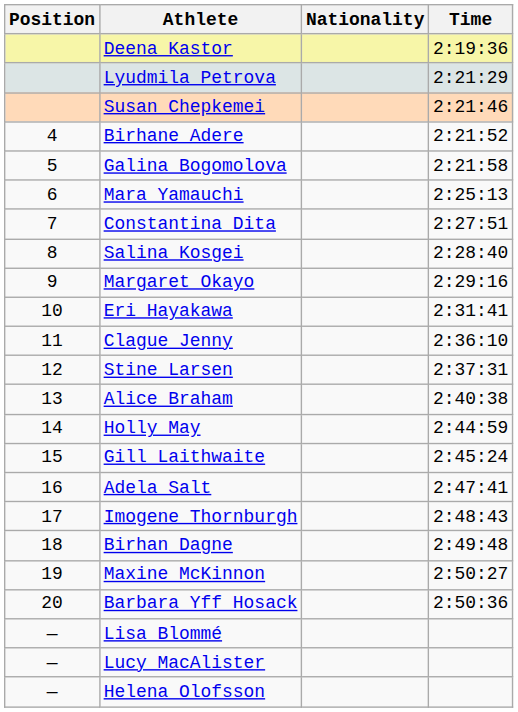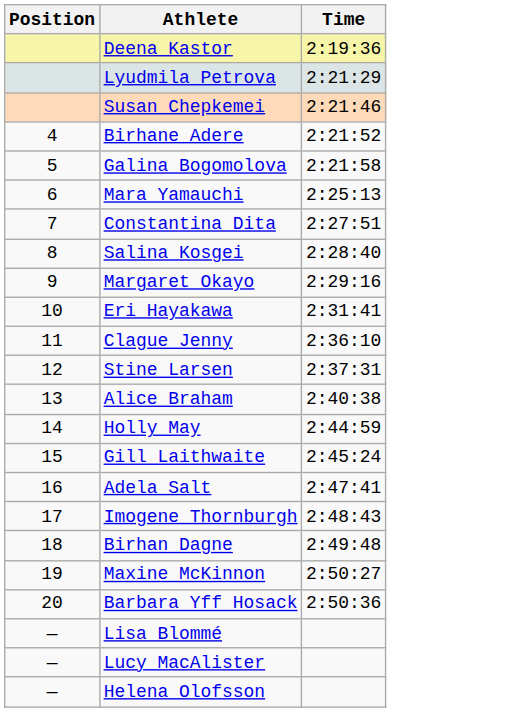- column: Nationality
